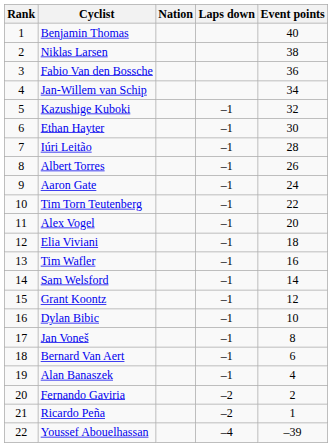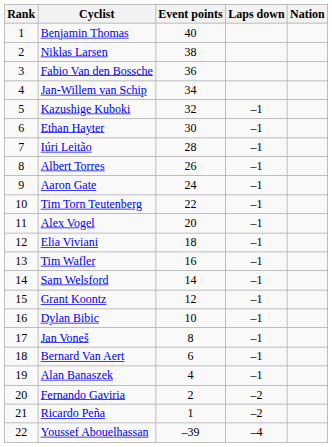columns swapped: Nation <-> Event points
